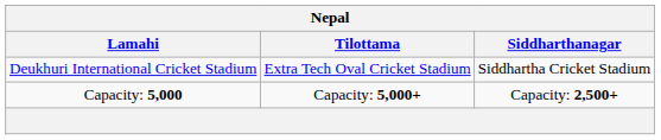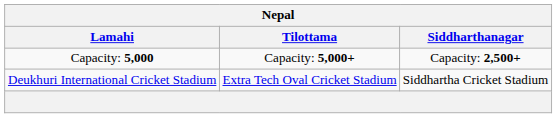rows swapped: Deukhuri International Cricket Stadium <-> Capacity: 5,000
